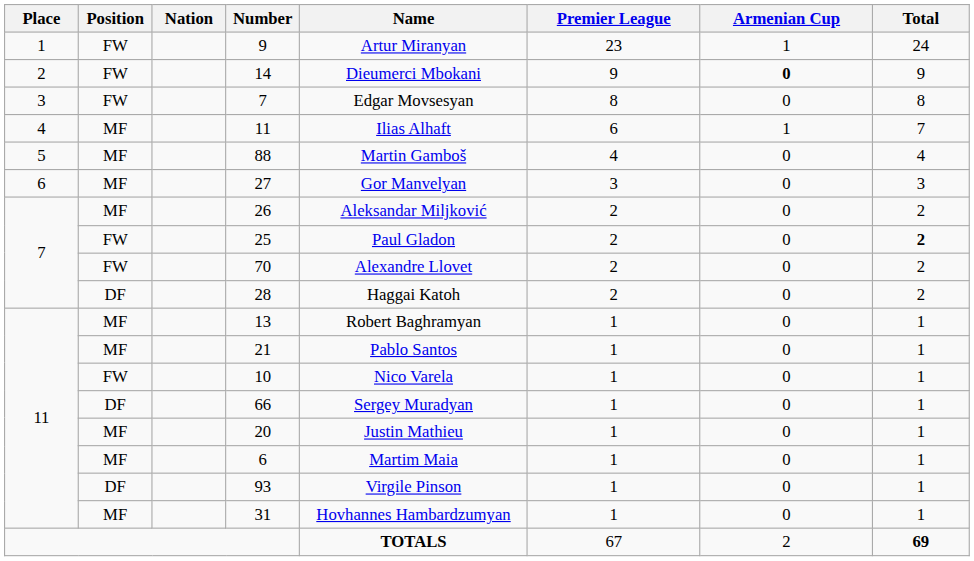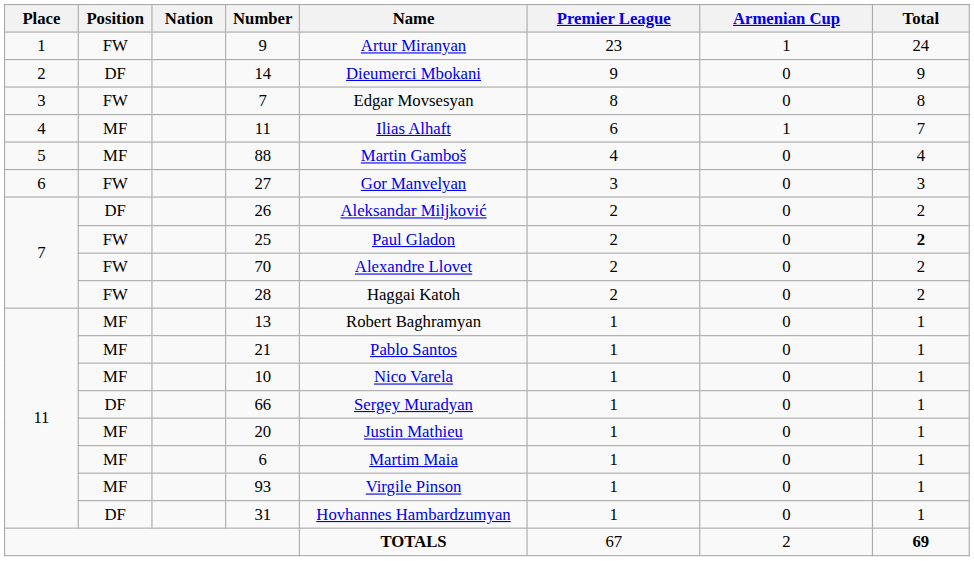14 | Position: FW -> DF
14 | Armenian Cup: bold -> normal
27 | Position: MF -> FW
26 | Position: MF -> DF
28 | Position: DF -> FW
10 | Position: FW -> MF
93 | Position: DF -> MF
31 | Position: MF -> DF
